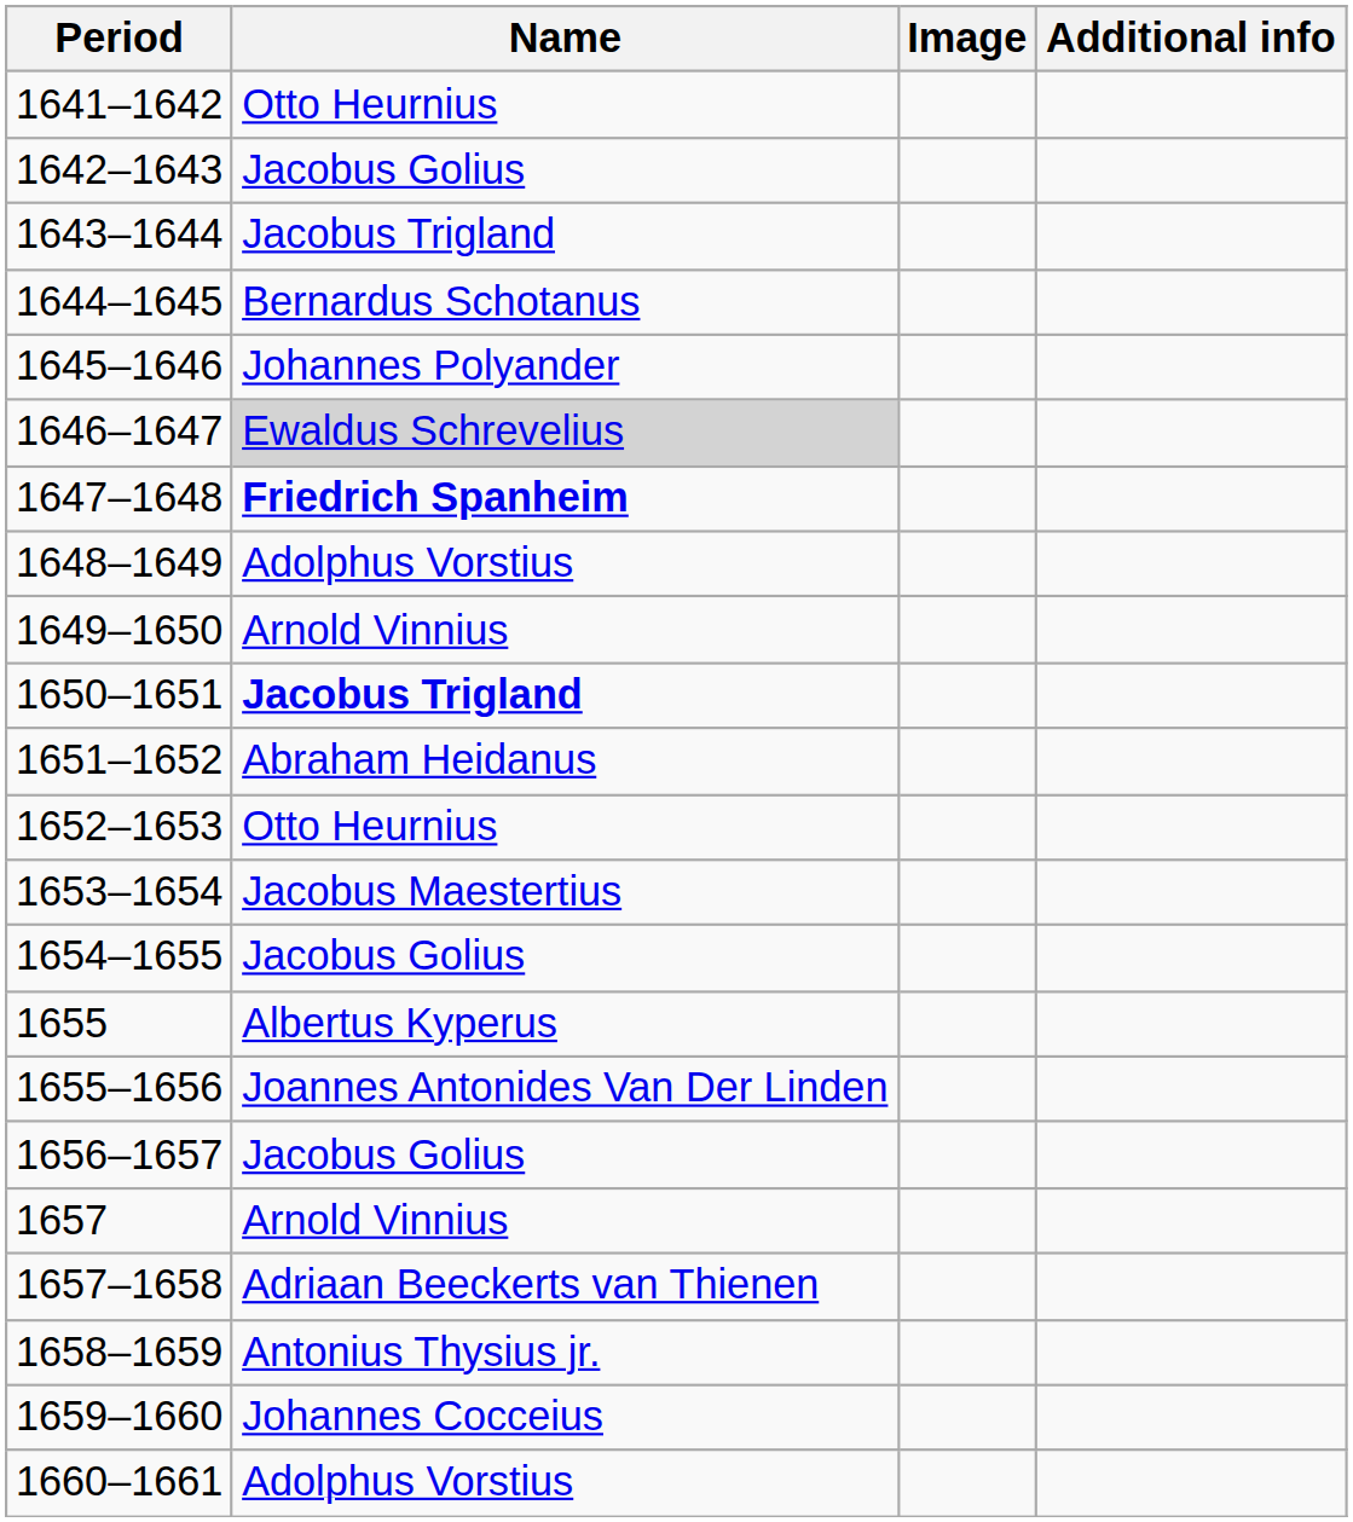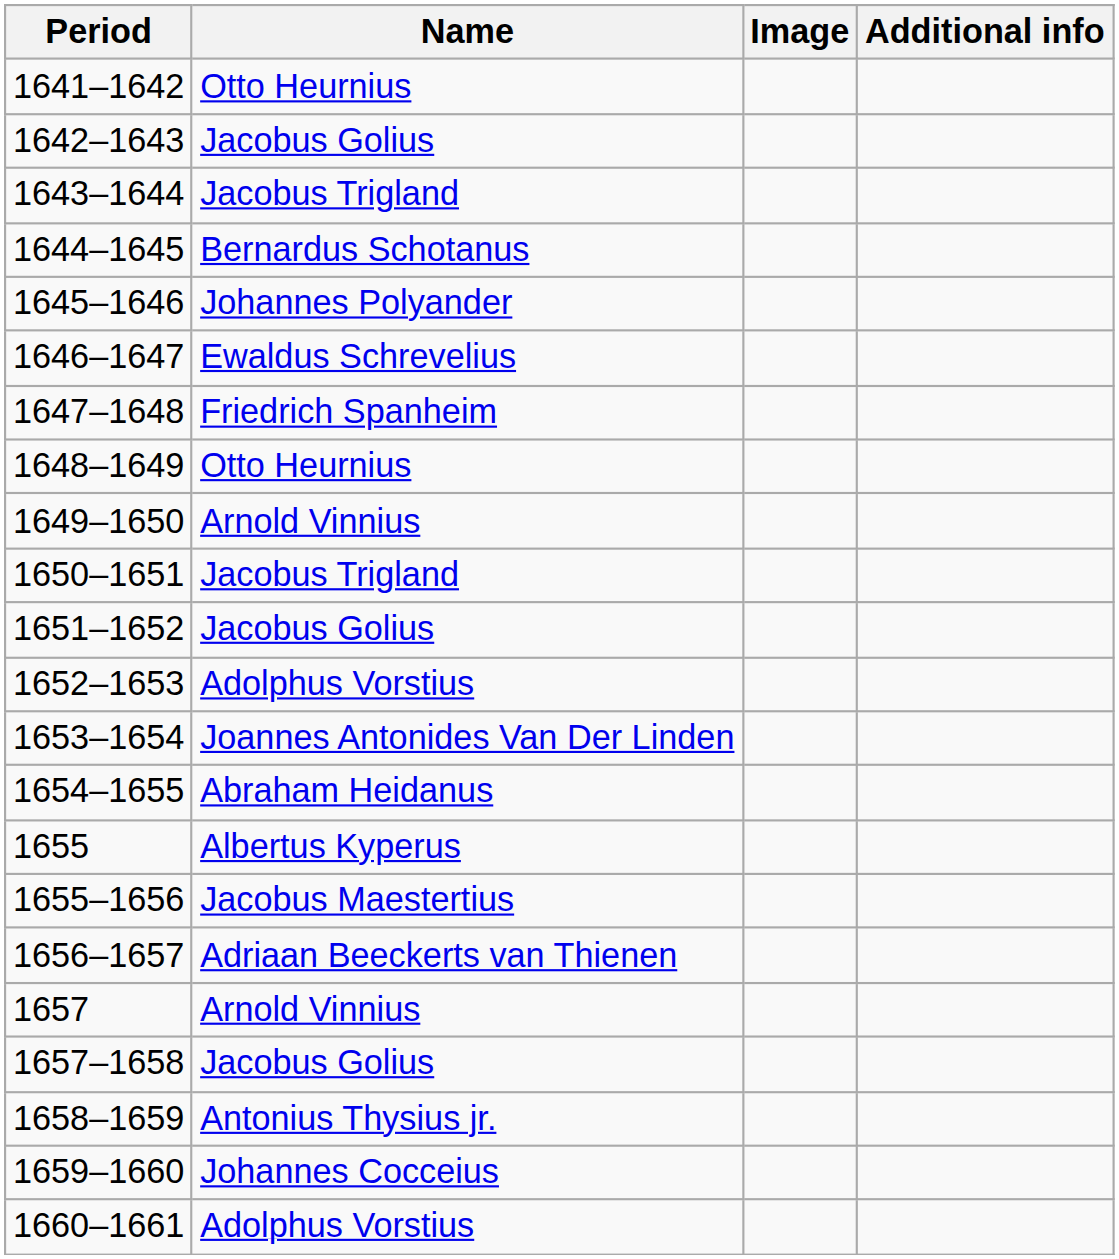1646–1647 | Name: lightgrey background -> no background
1647–1648 | Name: bold -> normal
1648–1649 | Name: Adolphus Vorstius -> Otto Heurnius
1650–1651 | Name: bold -> normal
1651–1652 | Name: Abraham Heidanus -> Jacobus Golius
1652–1653 | Name: Otto Heurnius -> Adolphus Vorstius
1653–1654 | Name: Jacobus Maestertius -> Joannes Antonides Van Der Linden
1654–1655 | Name: Jacobus Golius -> Abraham Heidanus
1655–1656 | Name: Joannes Antonides Van Der Linden -> Jacobus Maestertius
1656–1657 | Name: Jacobus Golius -> Adriaan Beeckerts van Thienen
1657–1658 | Name: Adriaan Beeckerts van Thienen -> Jacobus Golius
